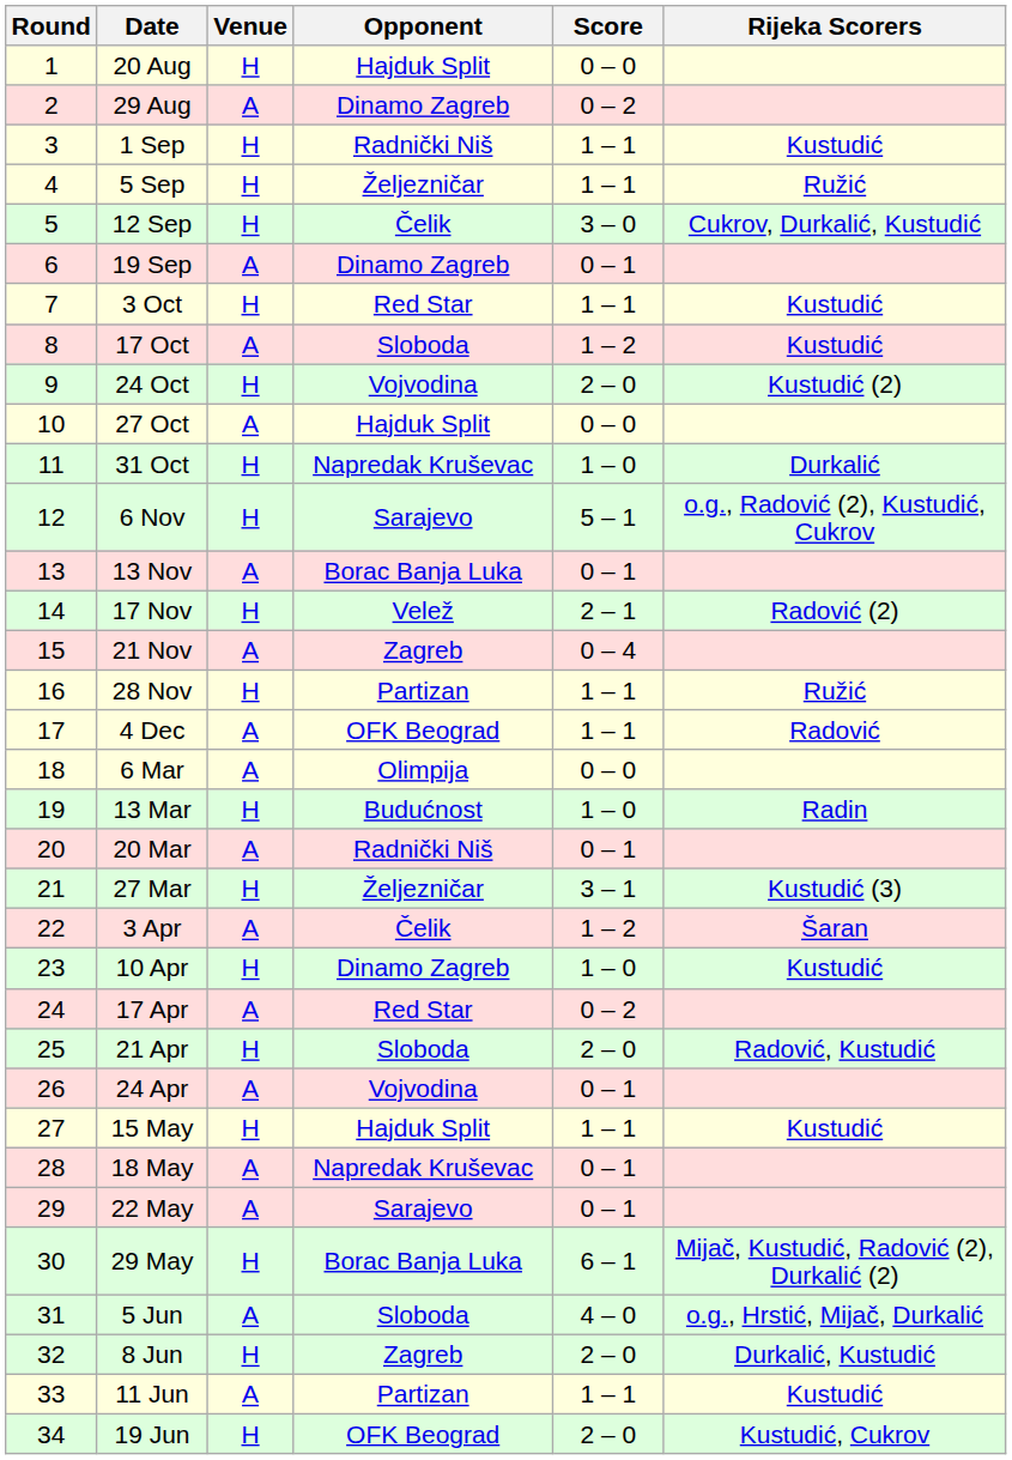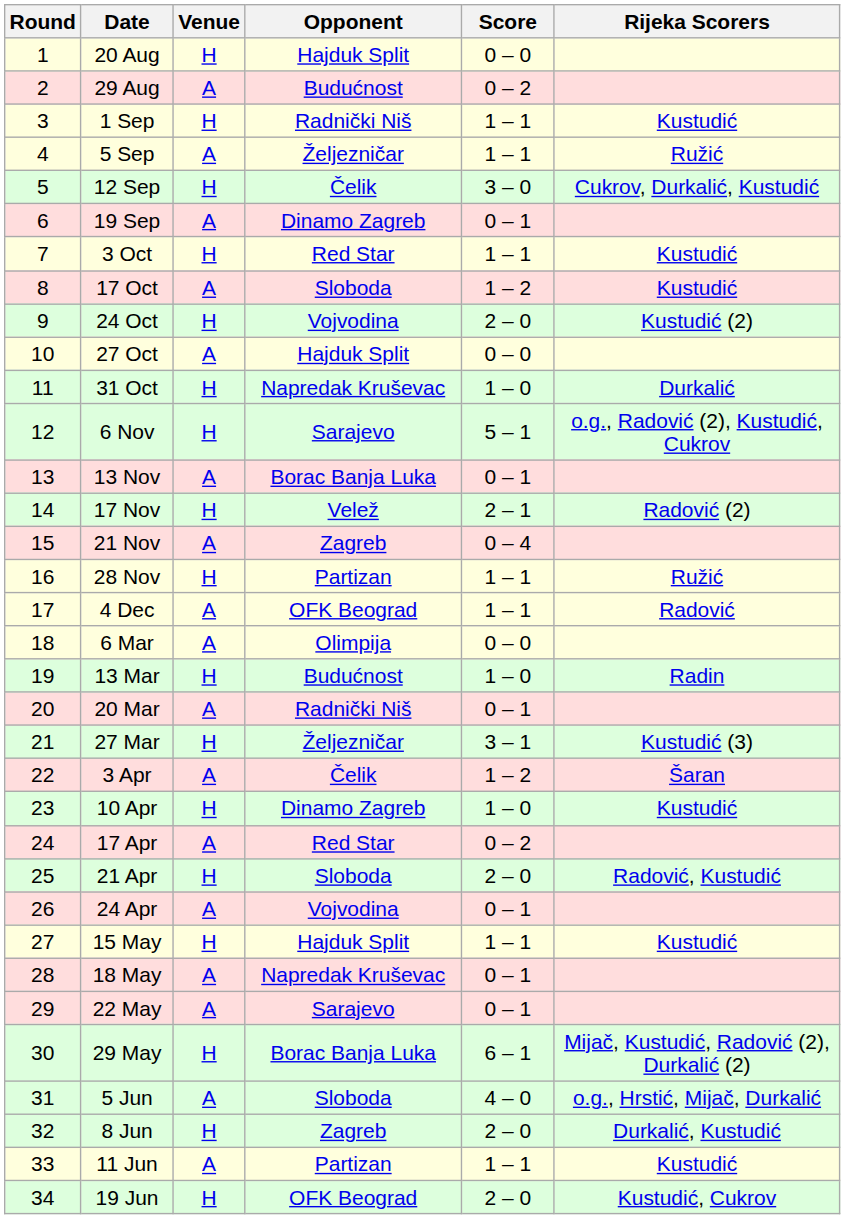29 Aug | Opponent: Dinamo Zagreb -> Budućnost
5 Sep | Venue: H -> A
